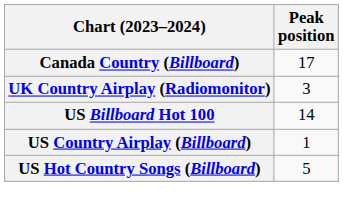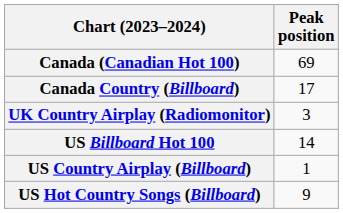+ row: Canada (Canadian Hot 100) | 69
US Hot Country Songs (Billboard) | Peak position: 5 -> 9
